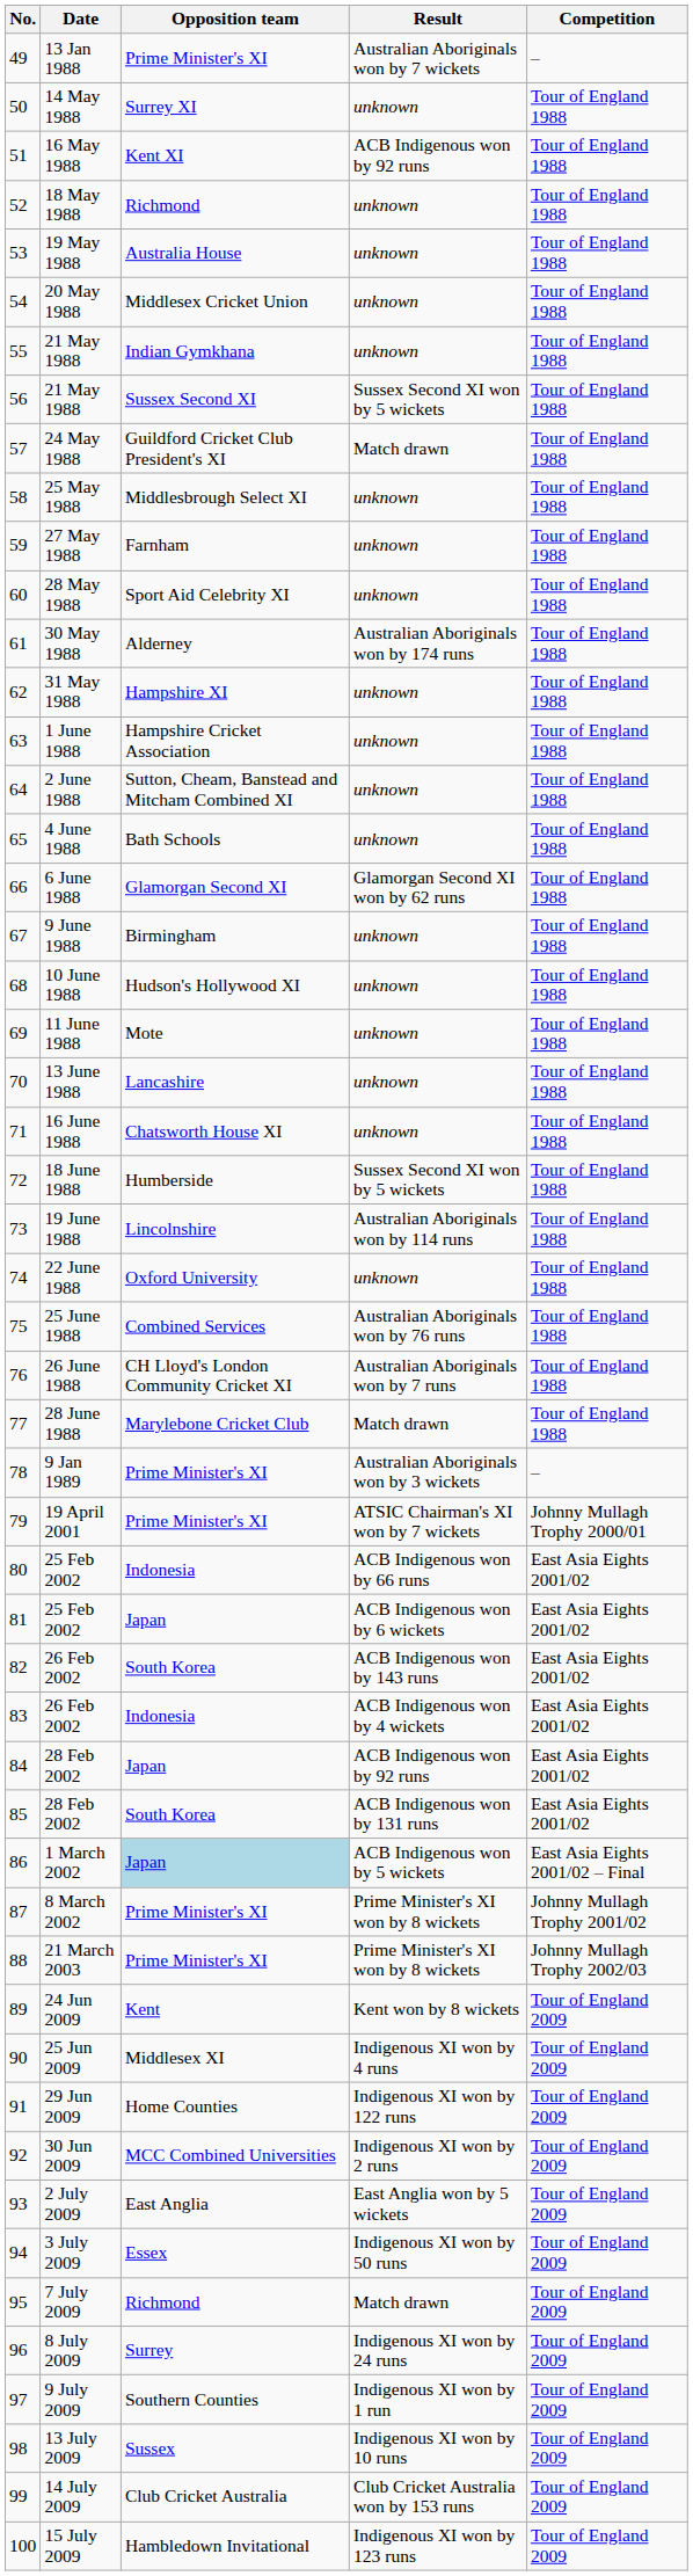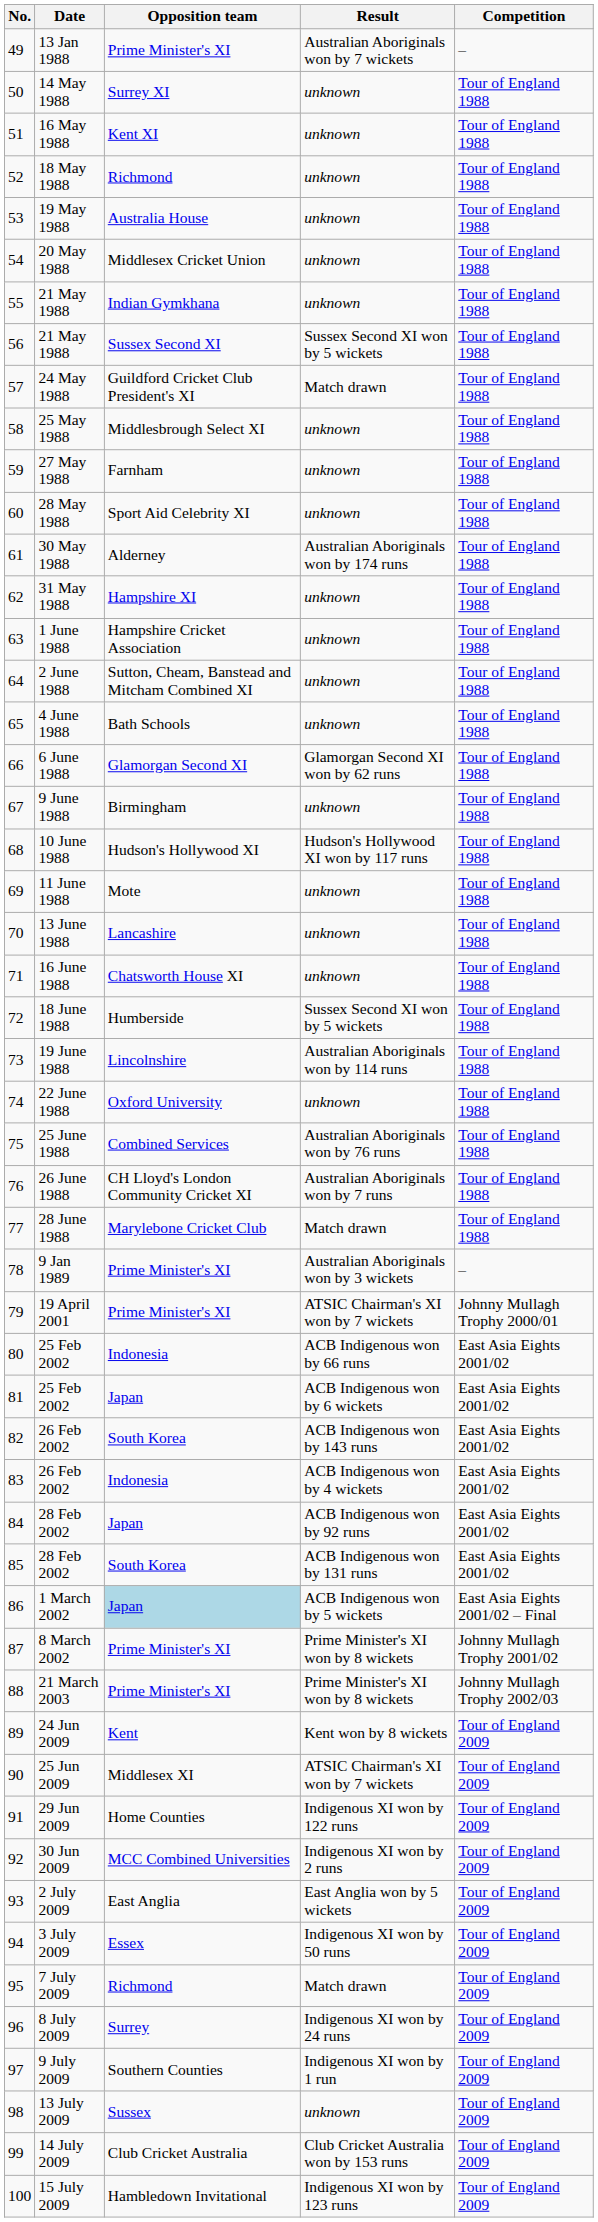16 May 1988 | Result: ACB Indigenous won by 92 runs -> unknown
10 June 1988 | Result: unknown -> Hudson's Hollywood XI won by 117 runs
25 Jun 2009 | Result: Indigenous XI won by 4 runs -> ATSIC Chairman's XI won by 7 wickets
13 July 2009 | Result: Indigenous XI won by 10 runs -> unknown
